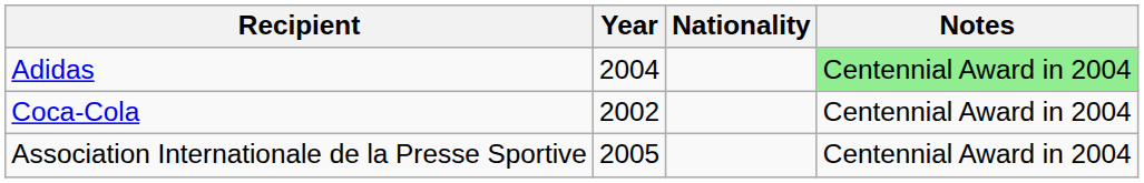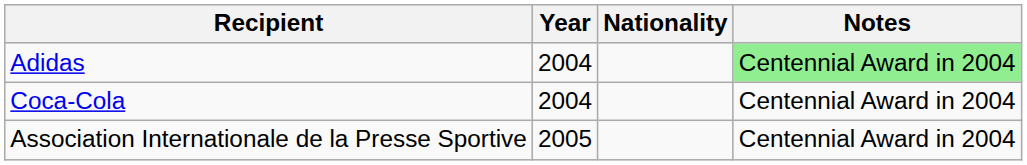Coca-Cola | Year: 2002 -> 2004
